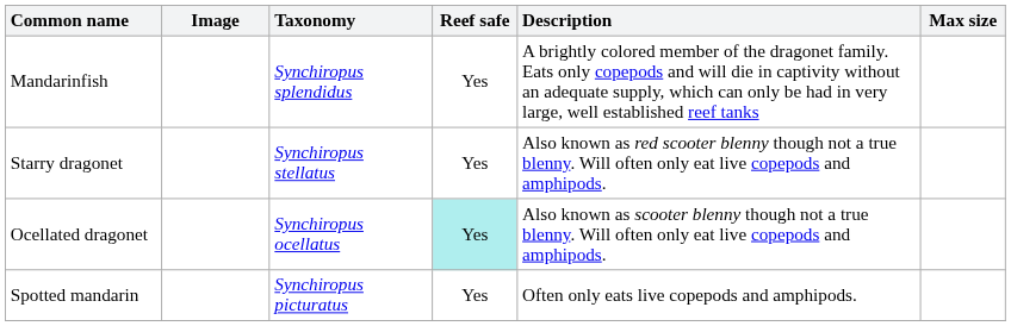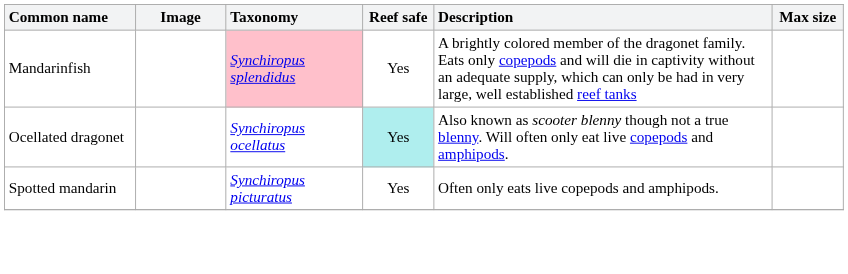Mandarinfish | Taxonomy: no background -> pink background
- row: Starry dragonet | Synchiropus stellatus | Yes | Also known as red scooter blenny though not a true blenny. Will often only eat live copepods and amphipods.
